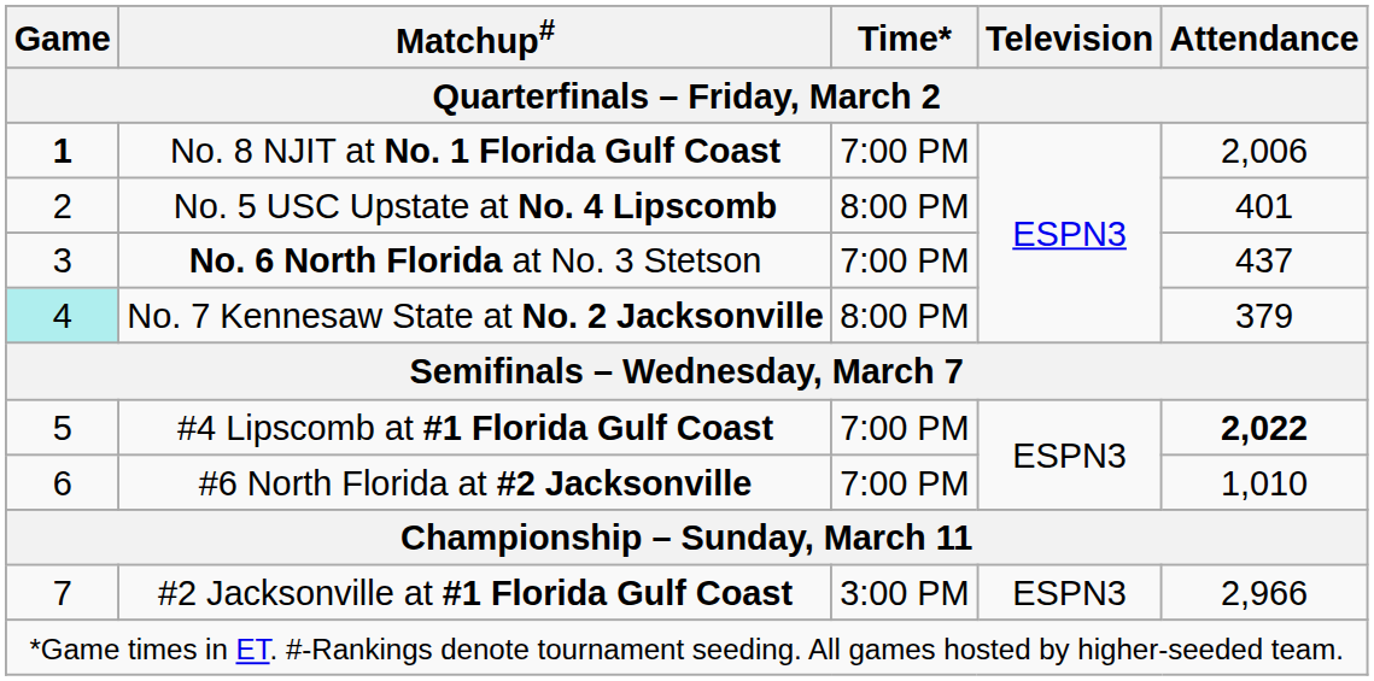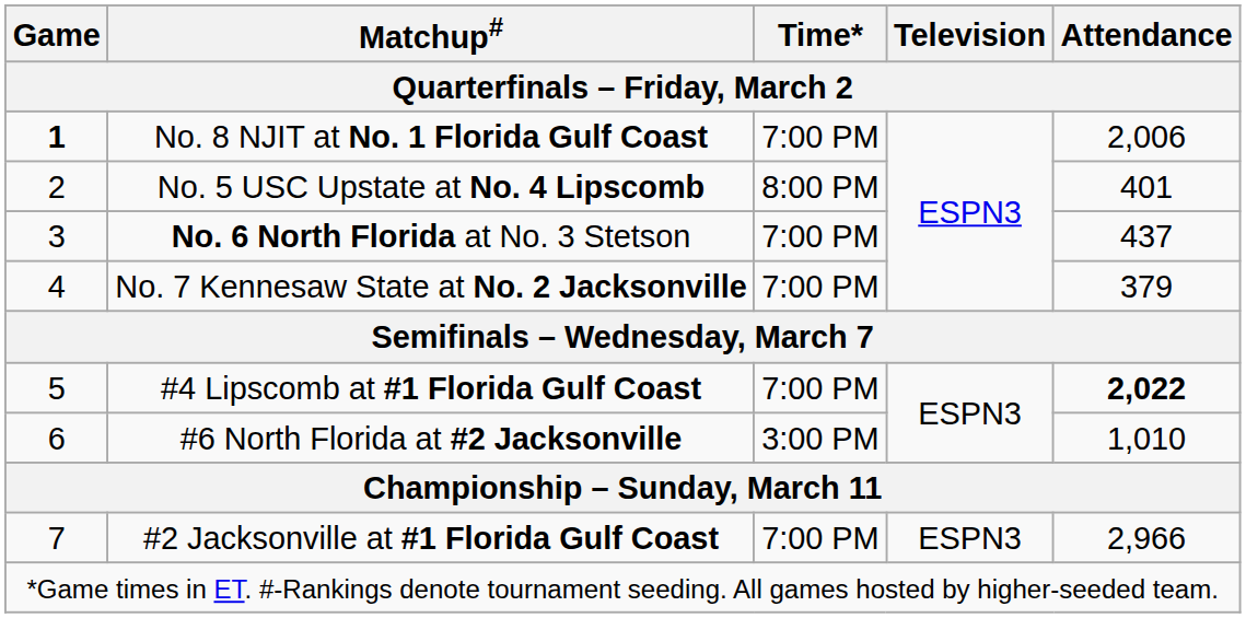No. 7 Kennesaw State at No. 2 Jacksonville | Game: paleturquoise background -> no background
No. 7 Kennesaw State at No. 2 Jacksonville | Time*: 8:00 PM -> 7:00 PM
#6 North Florida at #2 Jacksonville | Time*: 7:00 PM -> 3:00 PM
#2 Jacksonville at #1 Florida Gulf Coast | Time*: 3:00 PM -> 7:00 PM
